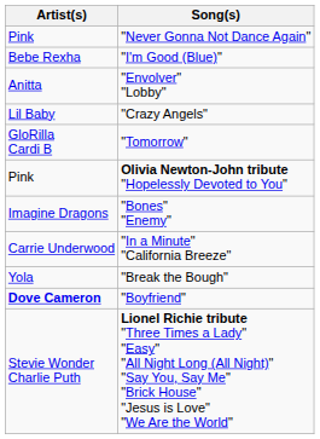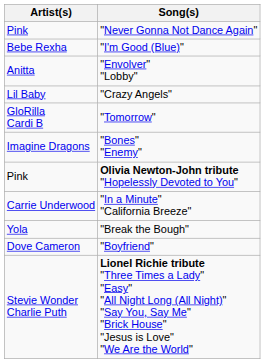rows swapped: "Bones" "Enemy" <-> Olivia Newton-John tribute "Hopelessly Devoted to You"
"Boyfriend" | Artist(s): bold -> normal
